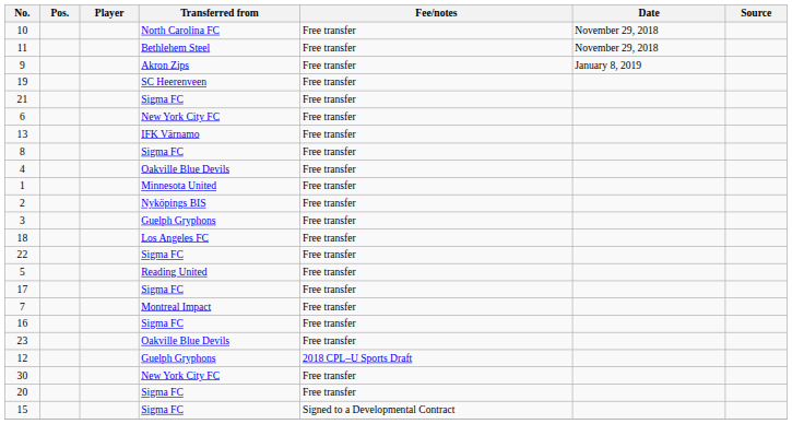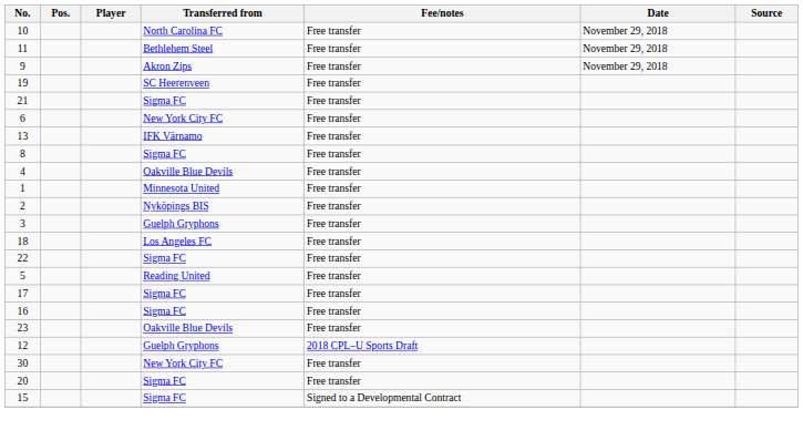9 | Date: January 8, 2019 -> November 29, 2018
- row: 7 | Montreal Impact | Free transfer
